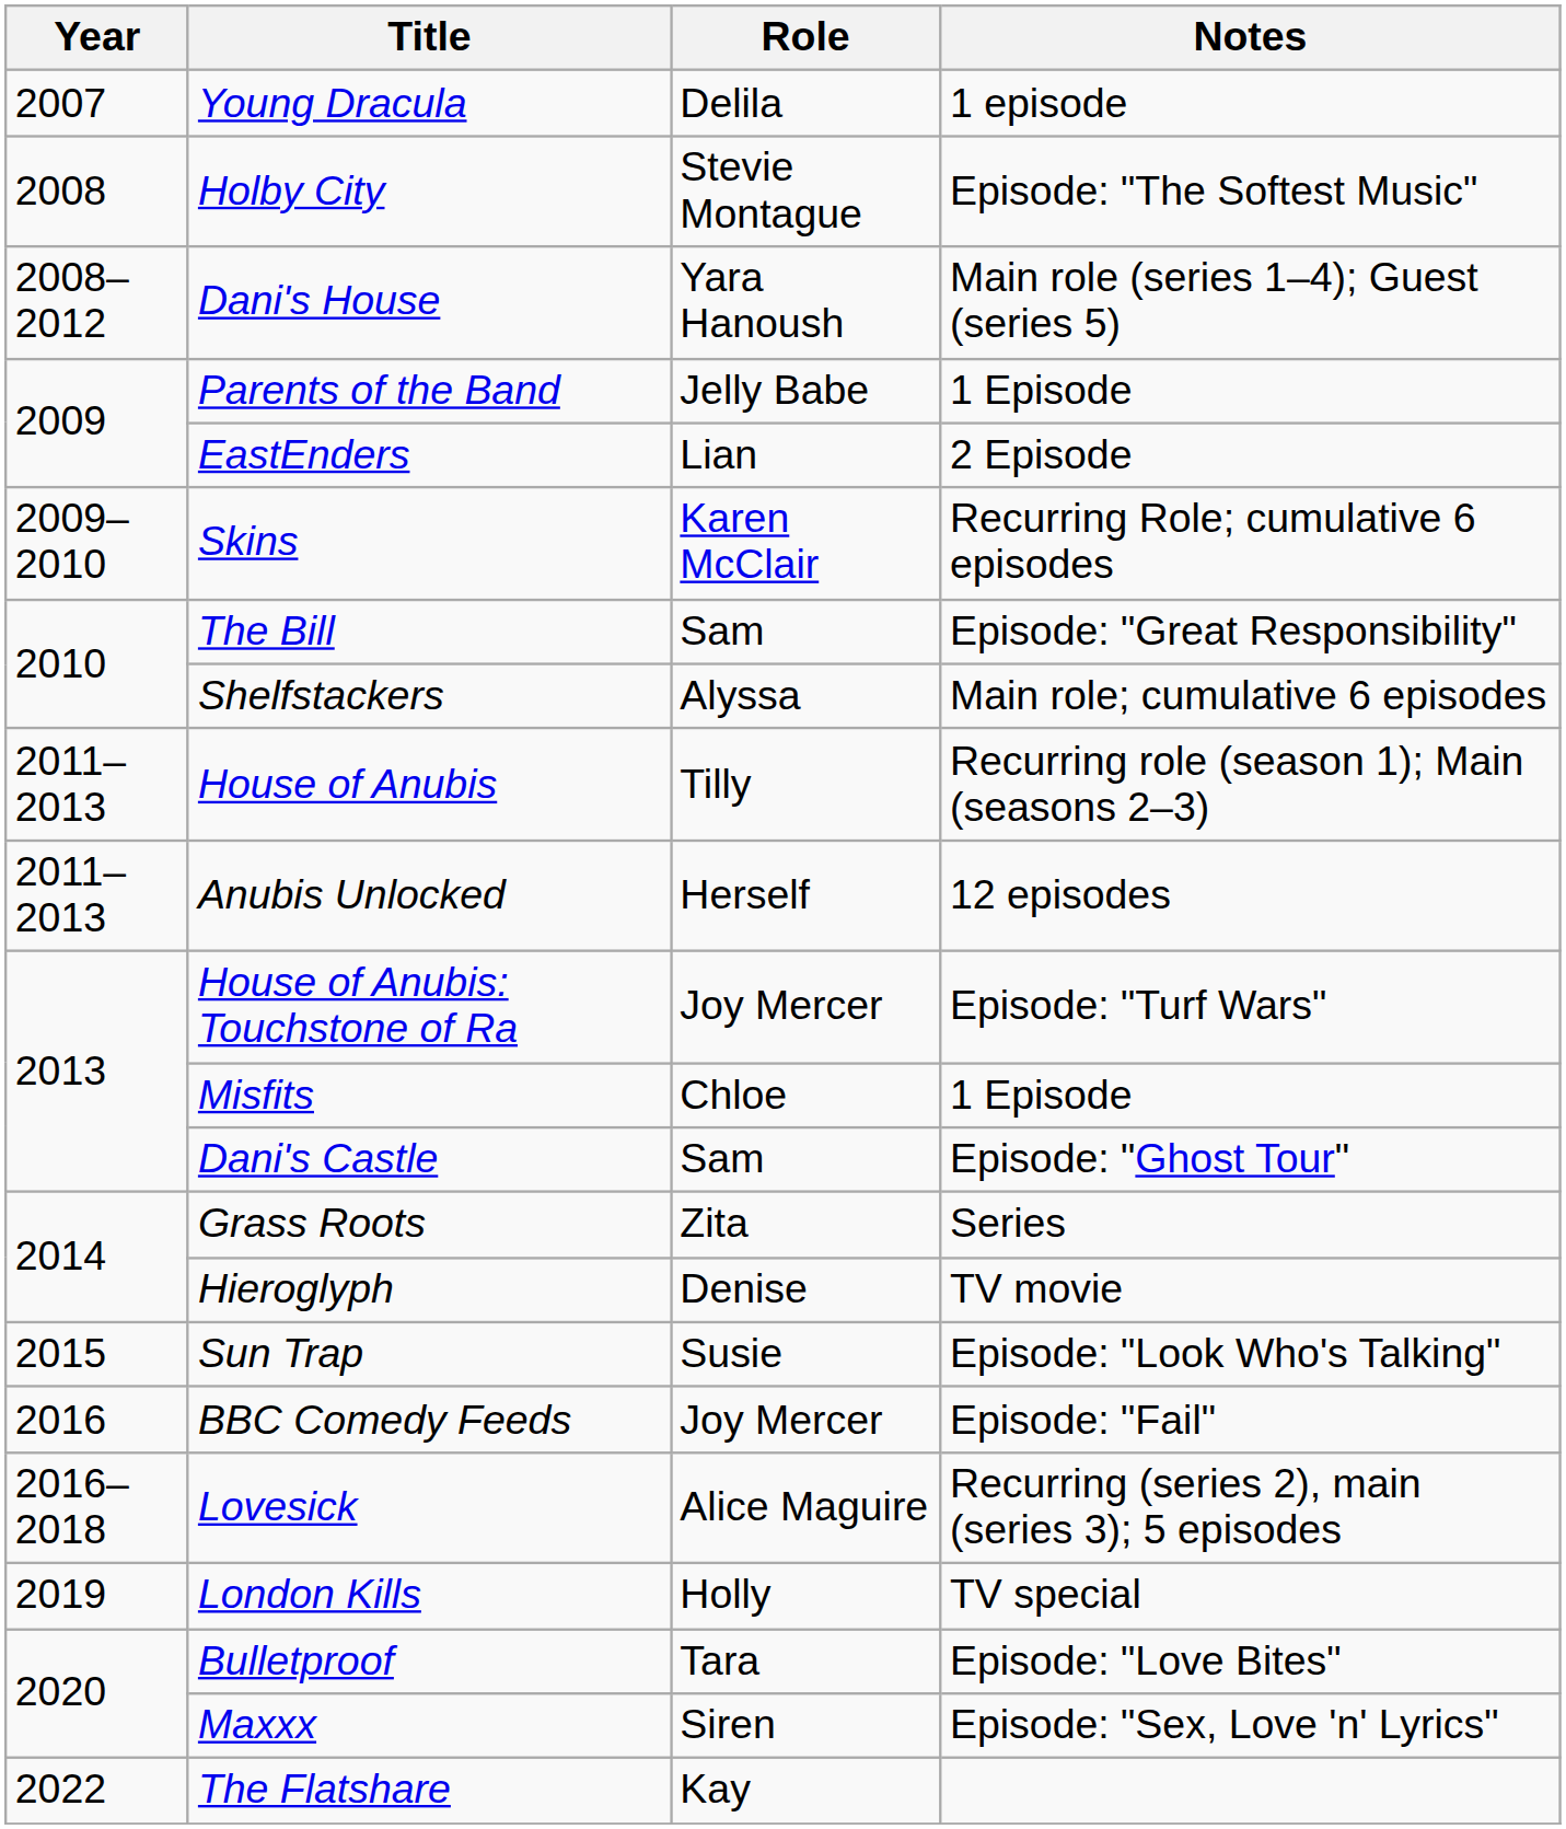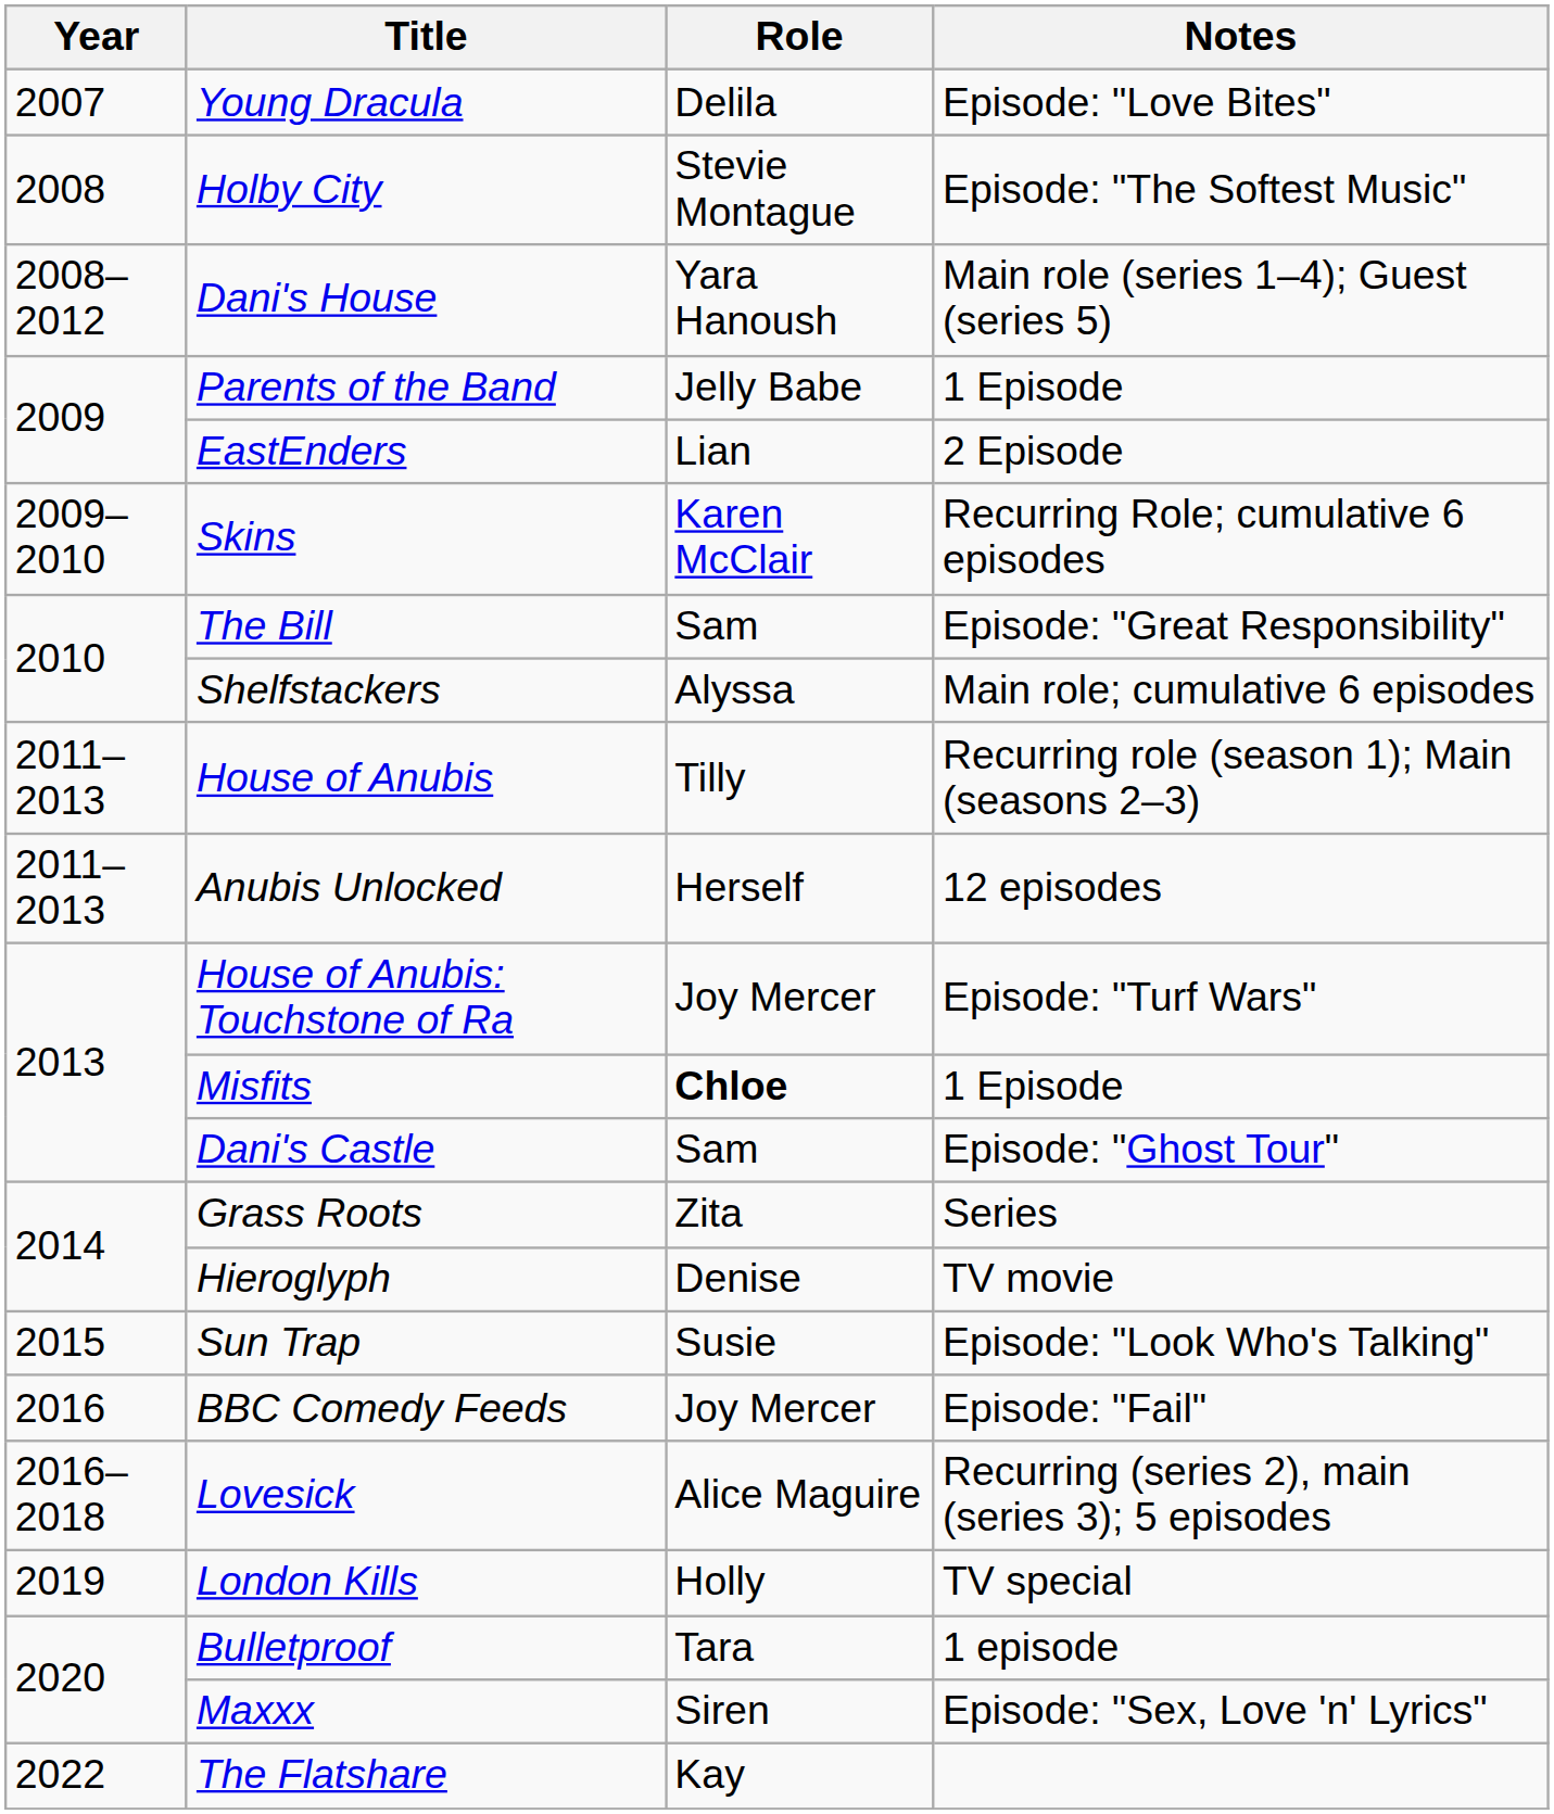Young Dracula | Notes: 1 episode -> Episode: "Love Bites"
Misfits | Role: normal -> bold
Bulletproof | Notes: Episode: "Love Bites" -> 1 episode
